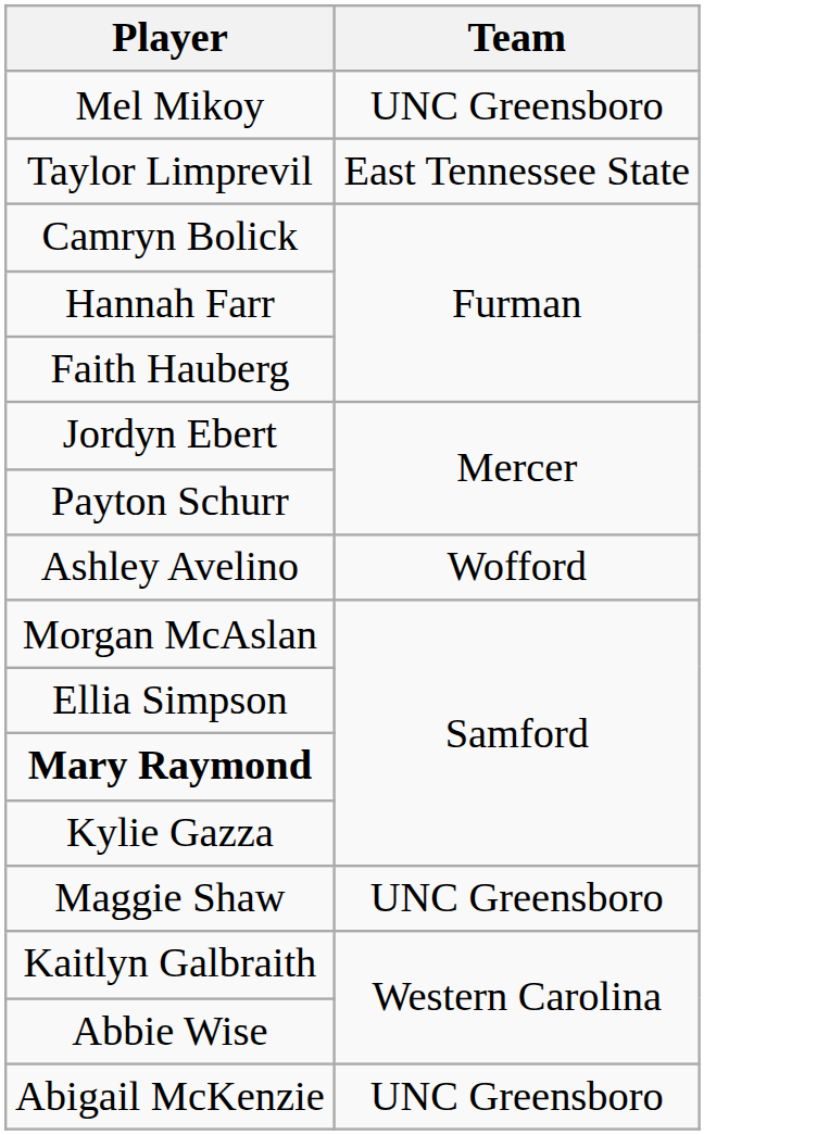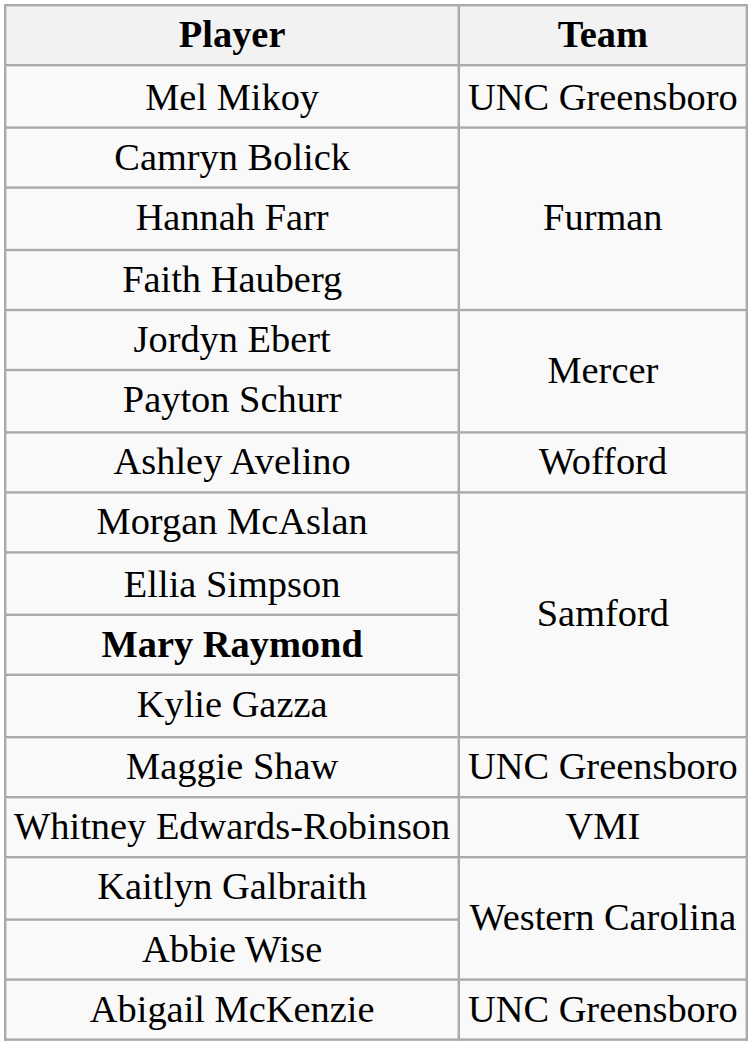- row: Taylor Limprevil | East Tennessee State
+ row: Whitney Edwards-Robinson | VMI
